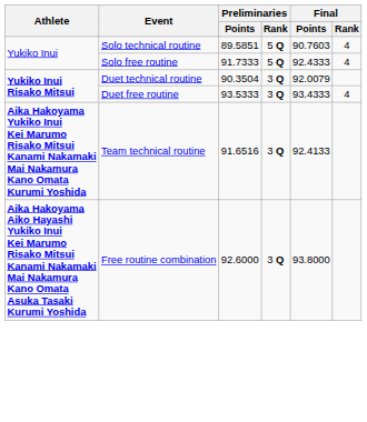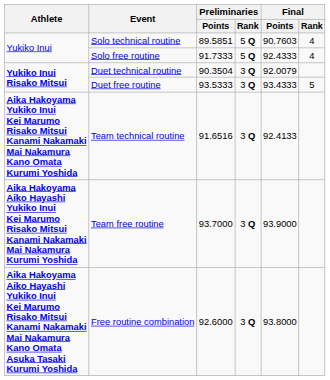Duet free routine | Final / Rank: 4 -> 5
+ row: Aika Hakoyama Aiko Hayashi Yukiko Inui Kei Marumo Risako Mitsui Kanami Nakamaki Mai Nakamura Kurumi Yoshida | Team free routine | 93.7000 | 3 Q | 93.9000
